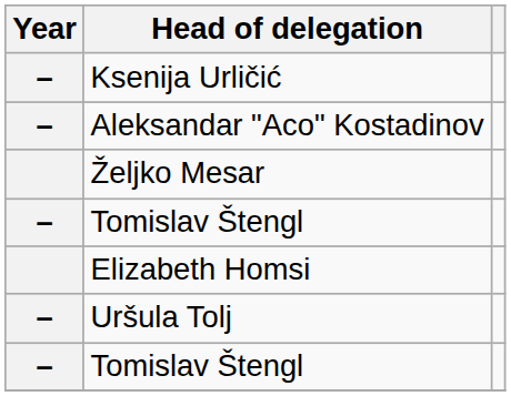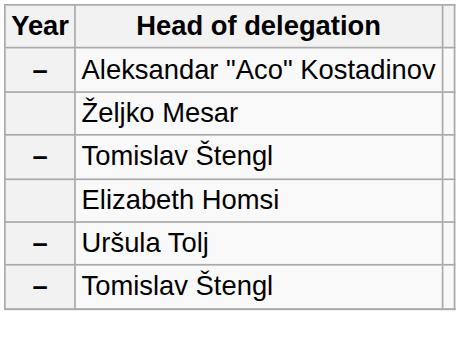- row: – | Ksenija Urličić
